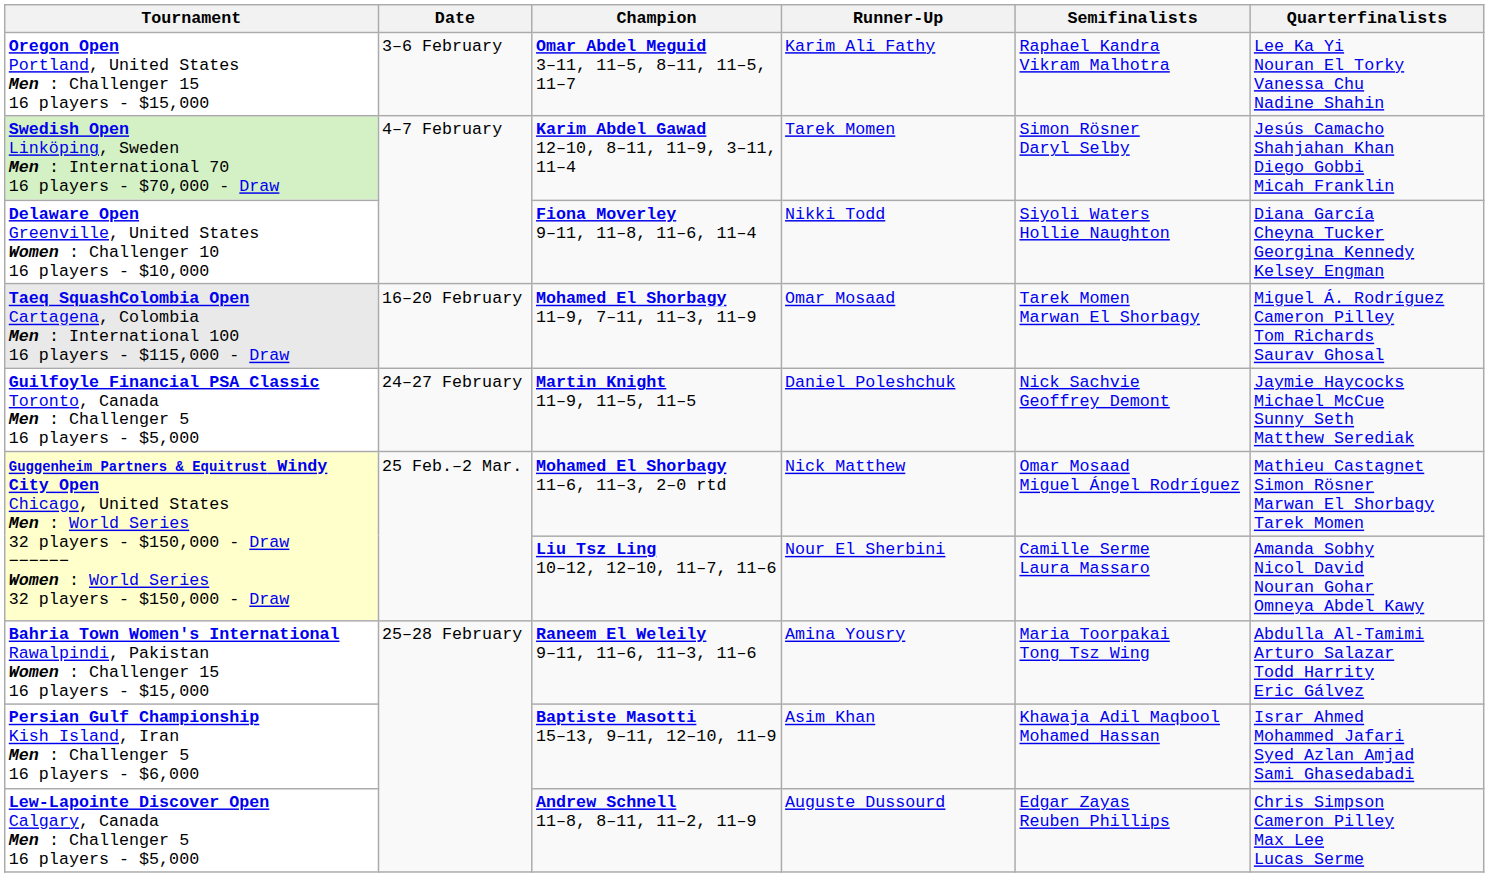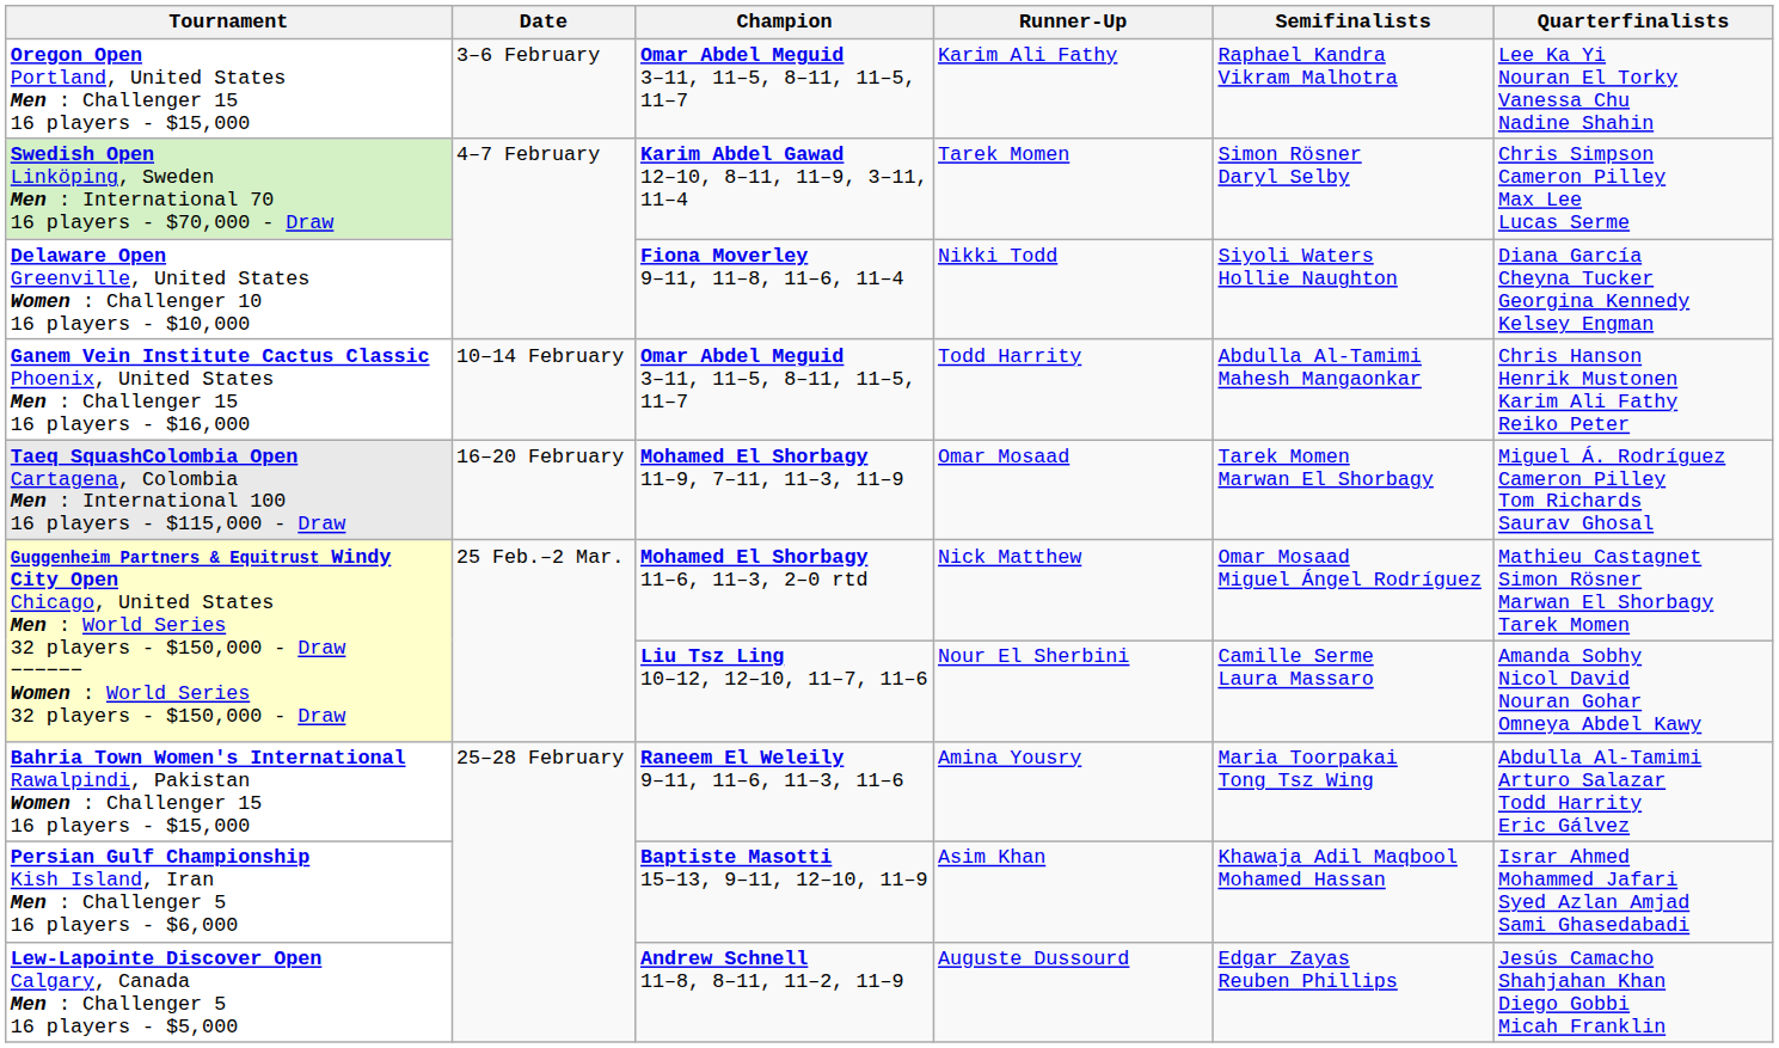Tarek Momen | Quarterfinalists: Jesús Camacho Shahjahan Khan Diego Gobbi Micah Franklin -> Chris Simpson Cameron Pilley Max Lee Lucas Serme
+ row: Ganem Vein Institute Cactus Classic Phoenix, United States Men : Challenger 15 16 players - $16,000 | 10–14 February | Omar Abdel Meguid 3–11, 11–5, 8–11, 11–5, 11–7 | Todd Harrity | Abdulla Al-Tamimi Mahesh Mangaonkar | Chris Hanson Henrik Mustonen Karim Ali Fathy Reiko Peter
- row: Guilfoyle Financial PSA Classic Toronto, Canada Men : Challenger 5 16 players - $5,000 | 24–27 February | Martin Knight 11–9, 11–5, 11–5 | Daniel Poleshchuk | Nick Sachvie Geoffrey Demont | Jaymie Haycocks Michael McCue Sunny Seth Matthew Serediak
Auguste Dussourd | Quarterfinalists: Chris Simpson Cameron Pilley Max Lee Lucas Serme -> Jesús Camacho Shahjahan Khan Diego Gobbi Micah Franklin
